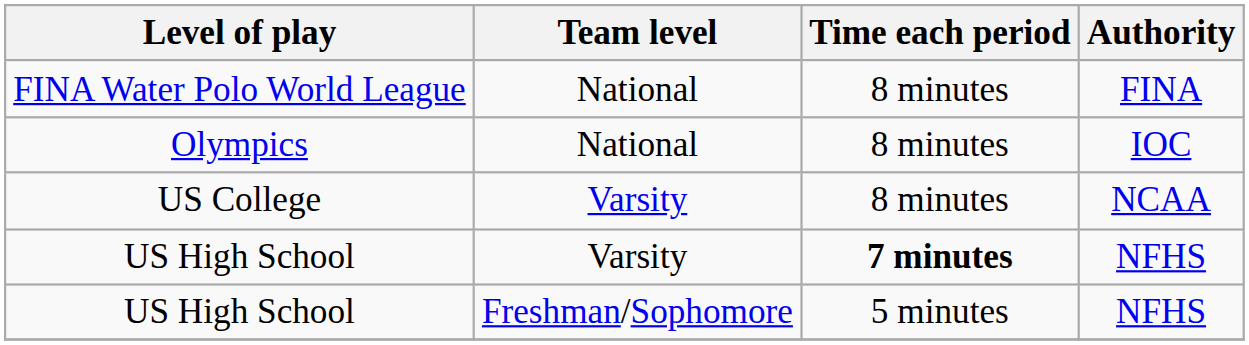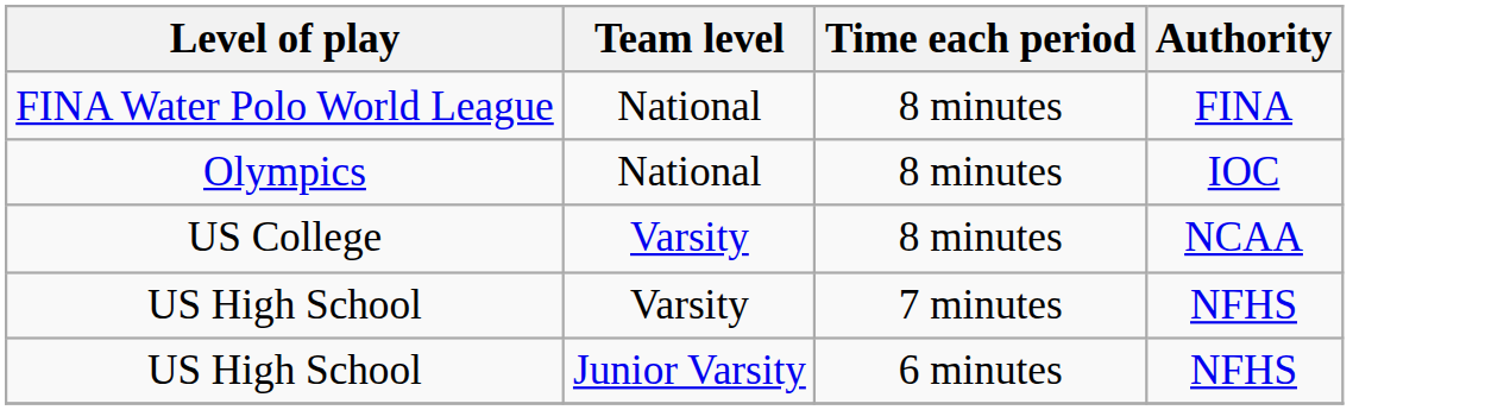US High School / Varsity | Time each period: bold -> normal
+ row: US High School | Junior Varsity | 6 minutes | NFHS
- row: US High School | Freshman/Sophomore | 5 minutes | NFHS
